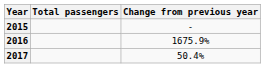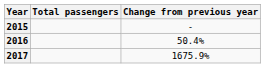2016 | Change from previous year: 1675.9% -> 50.4%
2017 | Change from previous year: 50.4% -> 1675.9%
